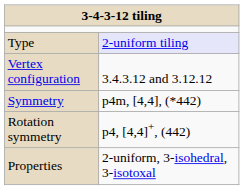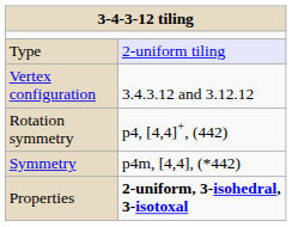rows swapped: Symmetry <-> Rotation symmetry
Properties | column 2: normal -> bold
